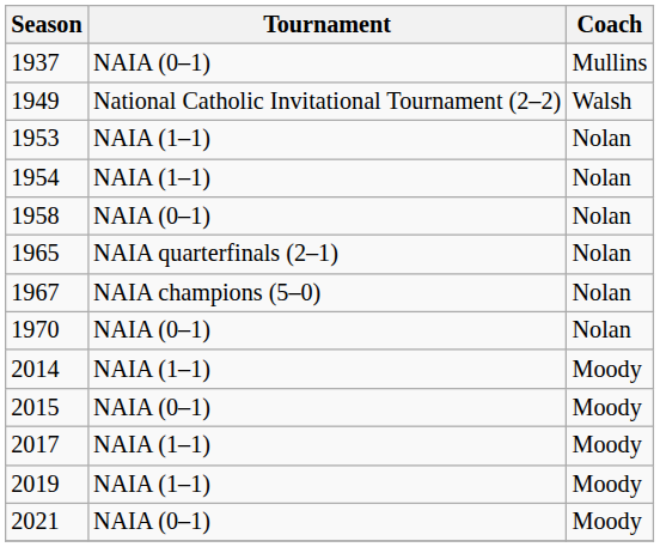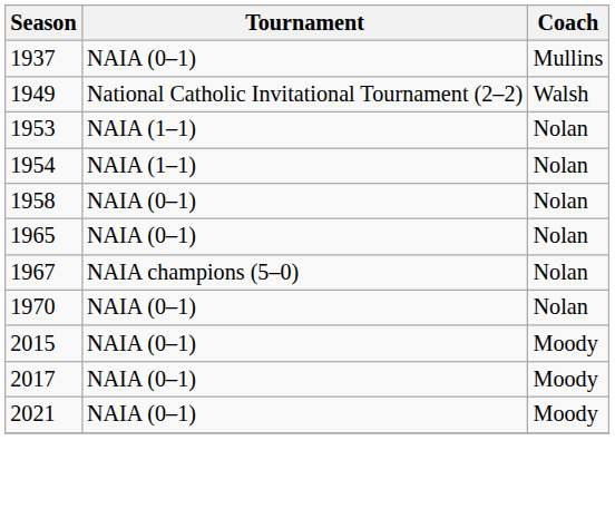1965 | Tournament: NAIA quarterfinals (2–1) -> NAIA (0–1)
- row: 2014 | NAIA (1–1) | Moody
2017 | Tournament: NAIA (1–1) -> NAIA (0–1)
- row: 2019 | NAIA (1–1) | Moody
